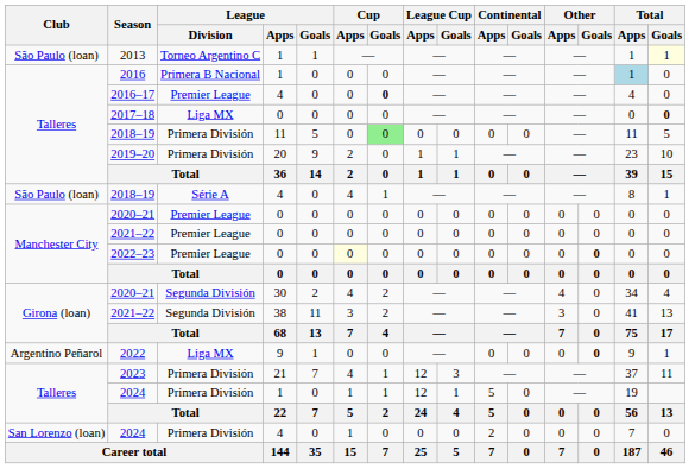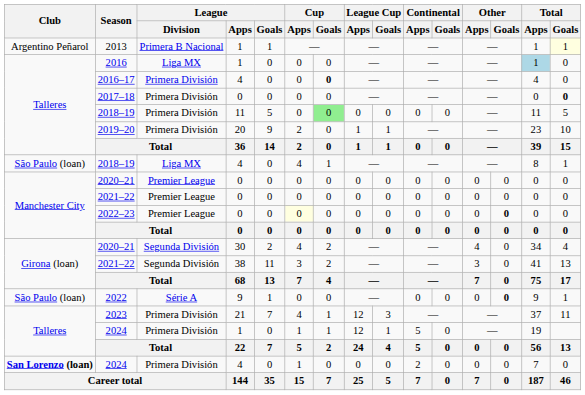2013 | Club: São Paulo (loan) -> Argentino Peñarol
2013 | League / Division: Torneo Argentino C -> Primera B Nacional
2016 | League / Division: Primera B Nacional -> Liga MX
2016–17 | League / Division: Premier League -> Primera División
2017–18 | League / Division: Liga MX -> Primera División
2018–19 / 4 | League / Division: Série A -> Liga MX
2022 | Club: Argentino Peñarol -> São Paulo (loan)
2022 | League / Division: Liga MX -> Série A
2024 / 4 | Club: normal -> bold
